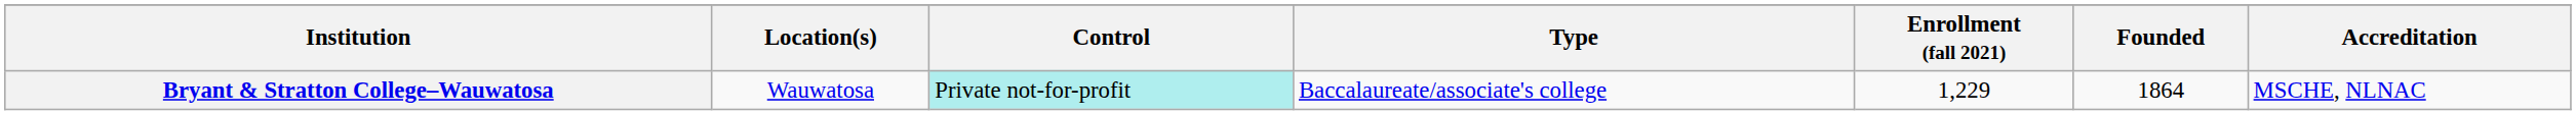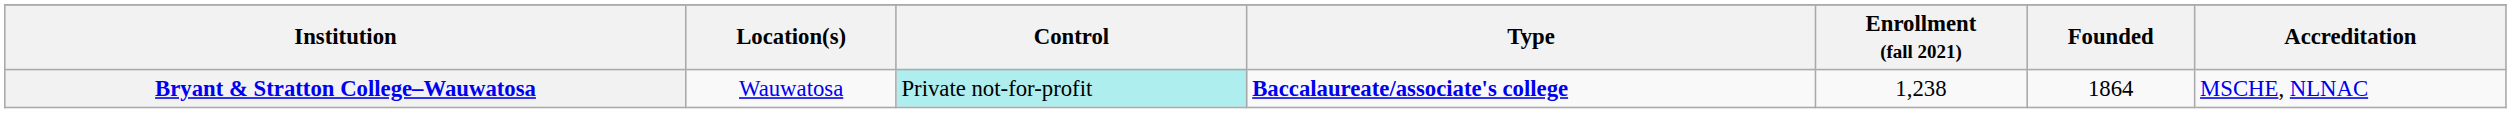Bryant & Stratton College–Wauwatosa | Type: normal -> bold
Bryant & Stratton College–Wauwatosa | Enrollment (fall 2021): 1,229 -> 1,238
